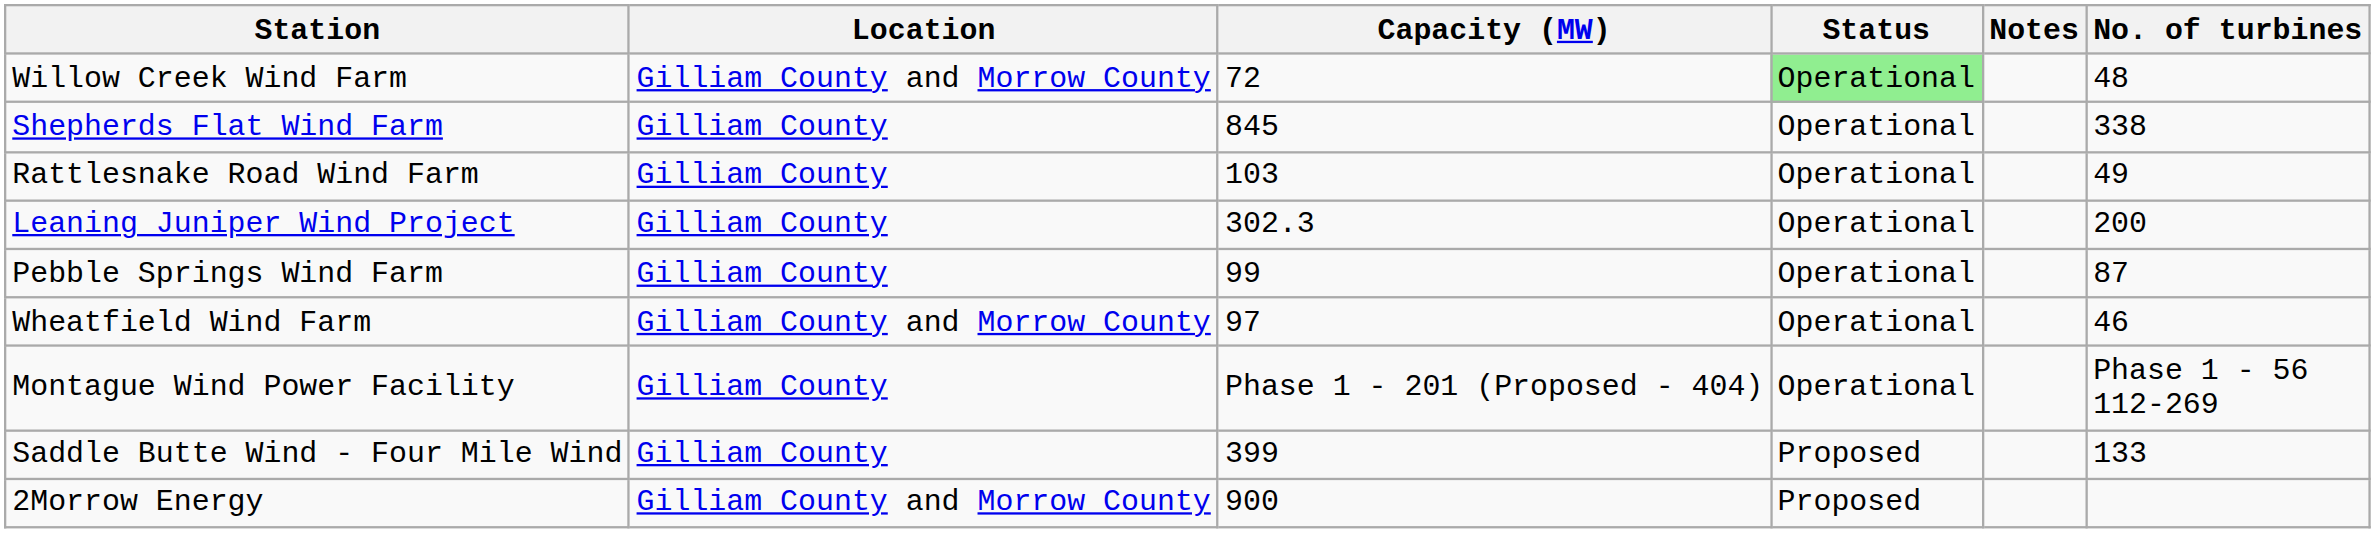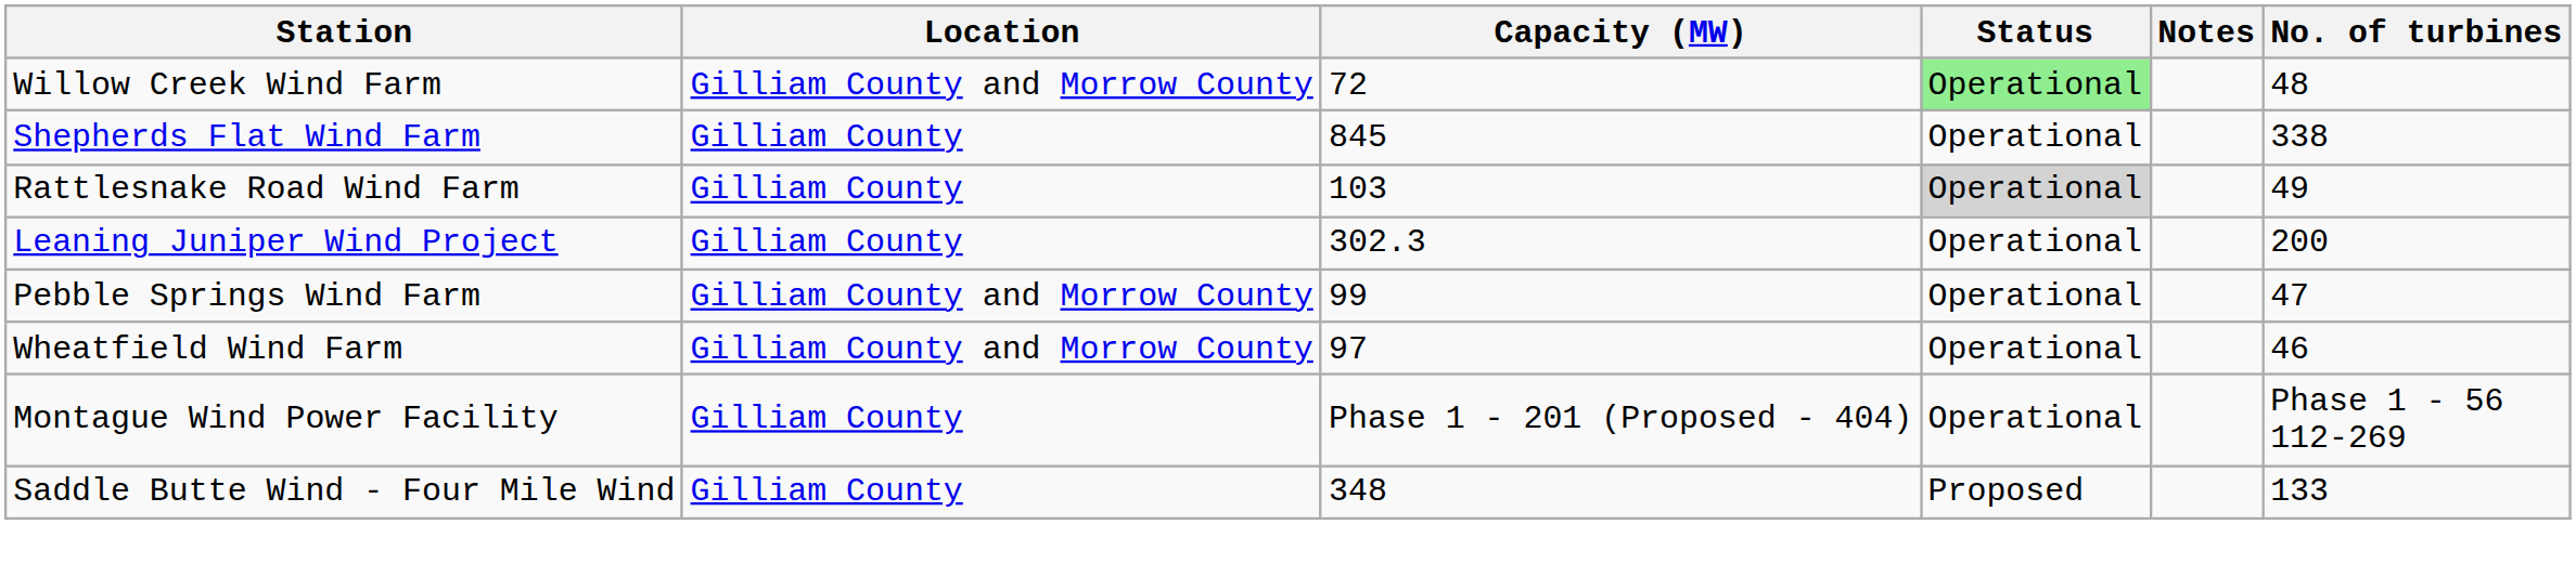Rattlesnake Road Wind Farm | Status: no background -> lightgrey background
Pebble Springs Wind Farm | Location: Gilliam County -> Gilliam County and Morrow County
Pebble Springs Wind Farm | No. of turbines: 87 -> 47
Saddle Butte Wind - Four Mile Wind | Capacity (MW): 399 -> 348
- row: 2Morrow Energy | Gilliam County and Morrow County | 900 | Proposed
